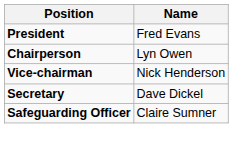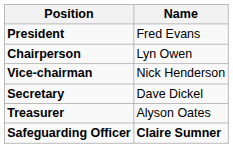+ row: Treasurer | Alyson Oates
Safeguarding Officer | Name: normal -> bold
